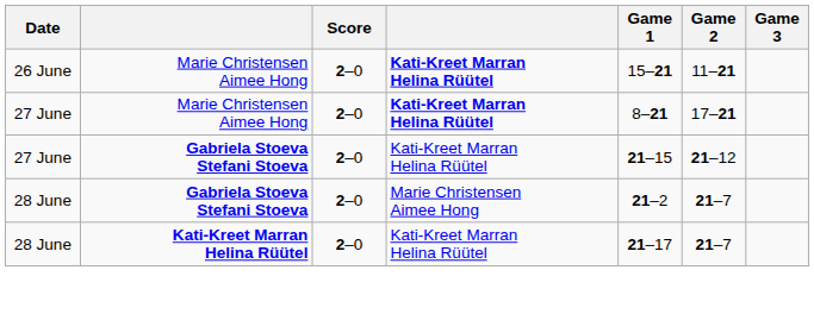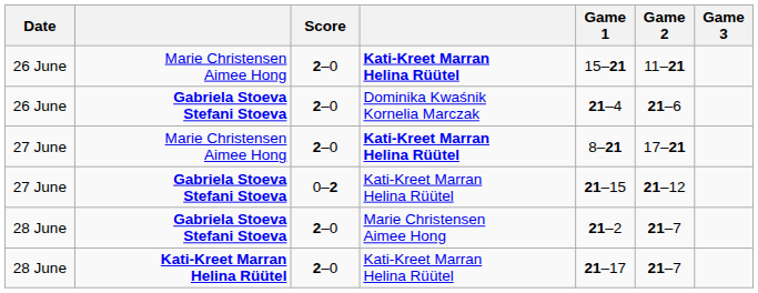+ row: 26 June | Gabriela Stoeva Stefani Stoeva | 2–0 | Dominika Kwaśnik Kornelia Marczak | 21–4 | 21–6
27 June / Gabriela Stoeva Stefani Stoeva | Score: 2–0 -> 0–2
